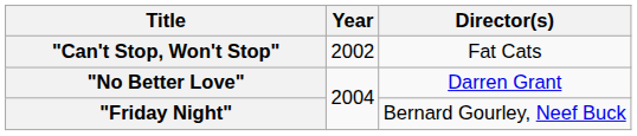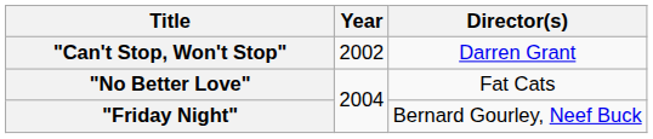"Can't Stop, Won't Stop" | Director(s): Fat Cats -> Darren Grant
"No Better Love" | Director(s): Darren Grant -> Fat Cats
